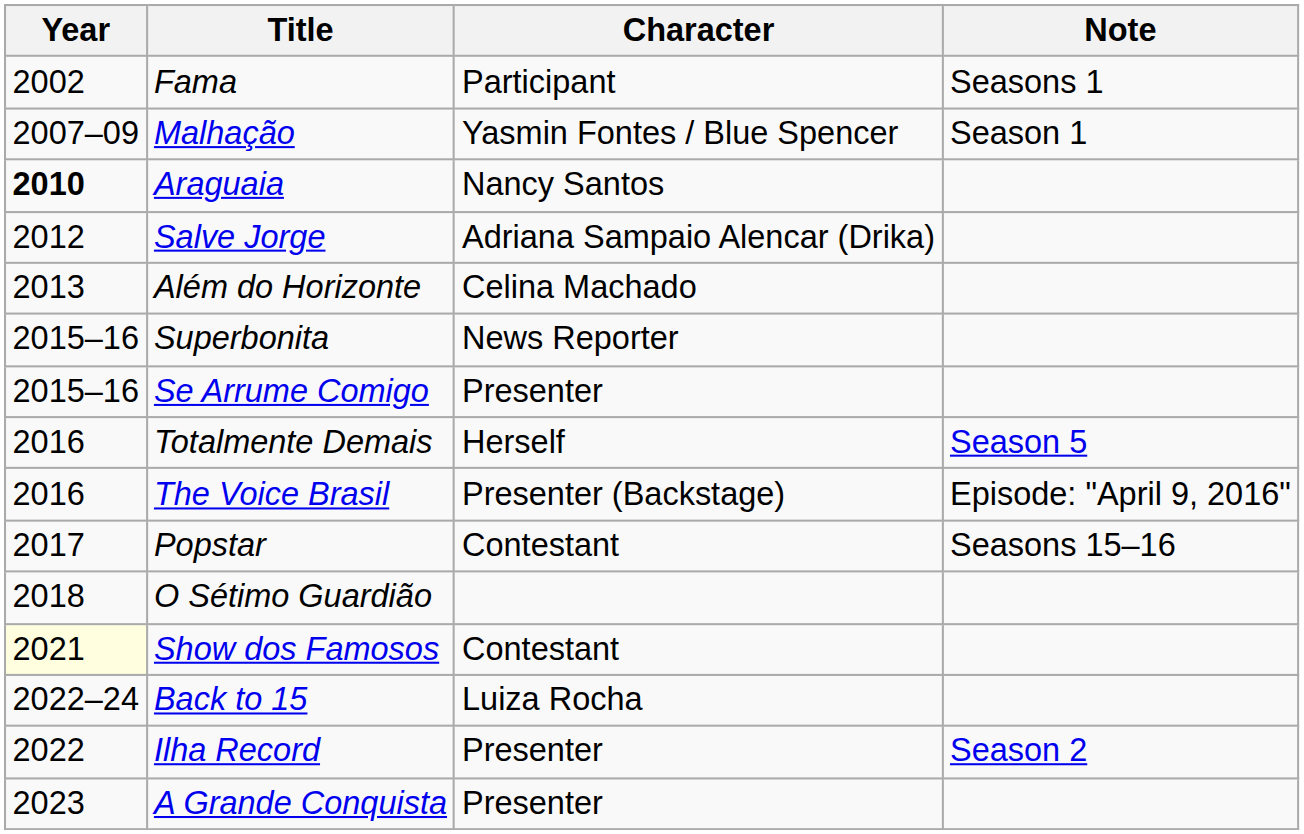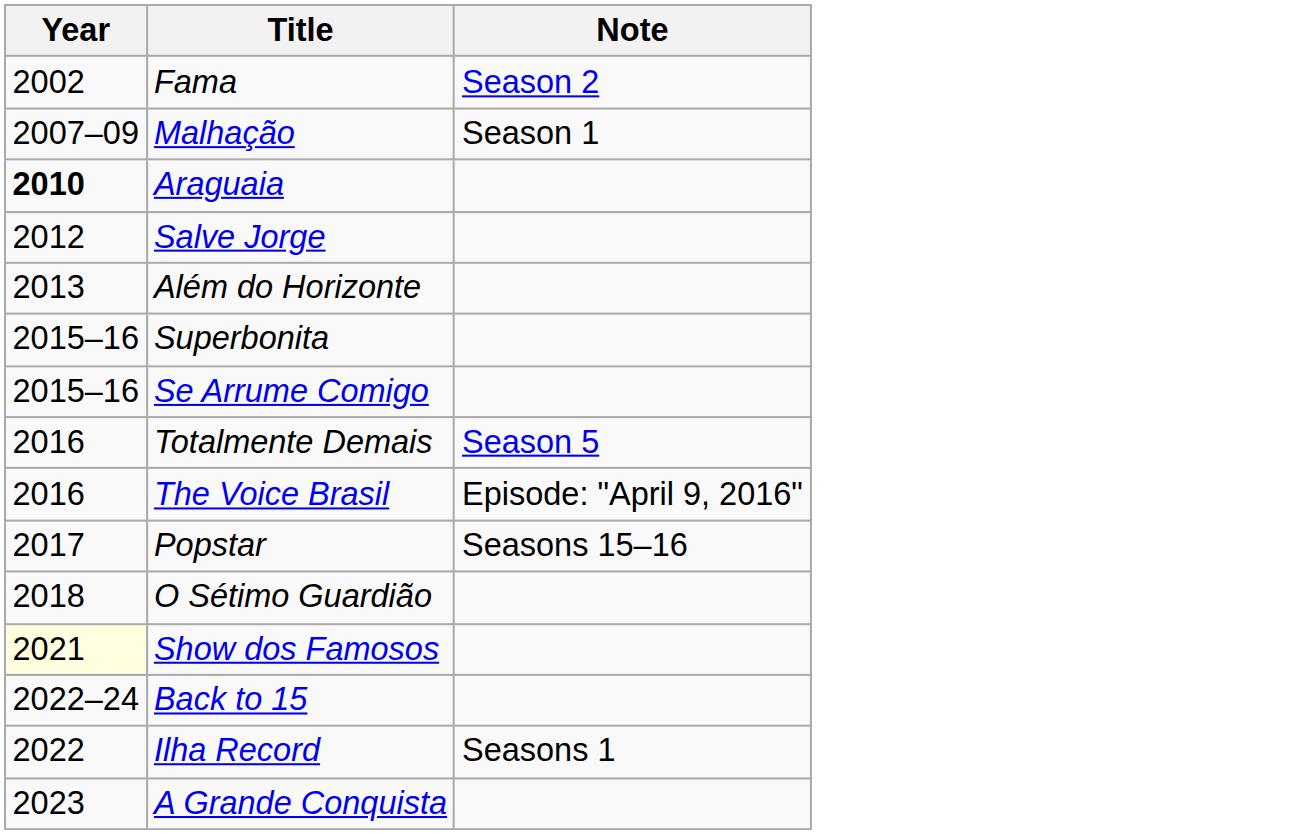- column: Character | Participant | Yasmin Fontes / Blue Spencer | Nancy Santos | Adriana Sampaio Alencar (Drika) | Celina Machado | News Reporter | Presenter | Herself | Presenter (Backstage) | Contestant | Contestant | Luiza Rocha | Presenter | Presenter
Fama | Note: Seasons 1 -> Season 2
Ilha Record | Note: Season 2 -> Seasons 1
